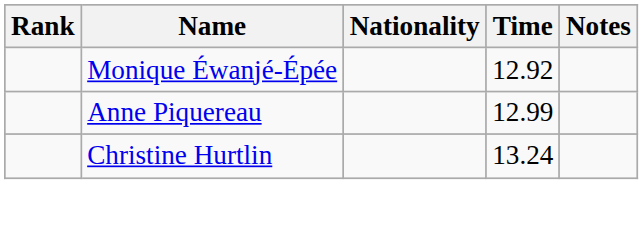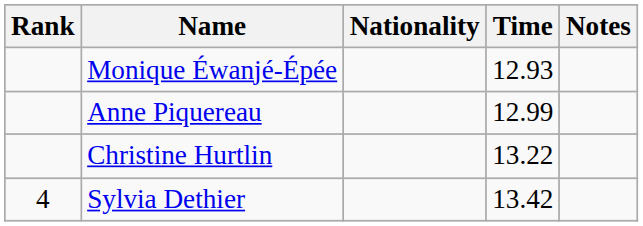Monique Éwanjé-Épée | Time: 12.92 -> 12.93
Christine Hurtlin | Time: 13.24 -> 13.22
+ row: 4 | Sylvia Dethier | 13.42
